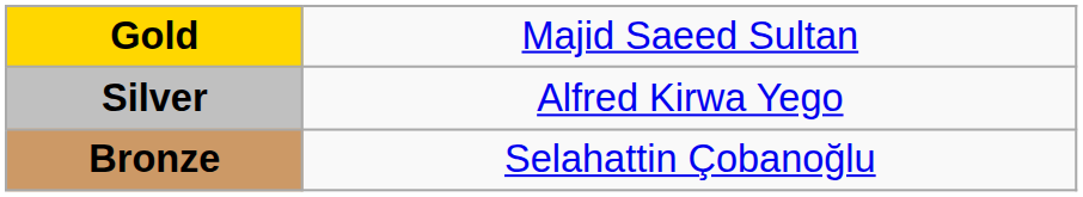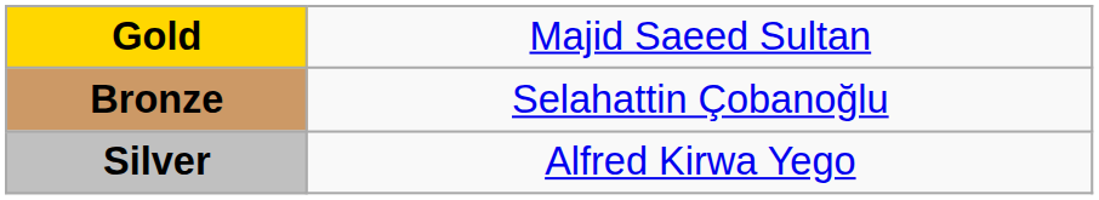rows swapped: Silver <-> Bronze
